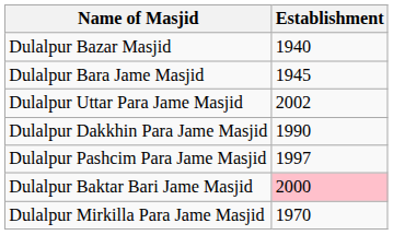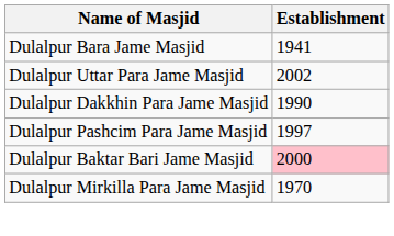- row: Dulalpur Bazar Masjid | 1940
Dulalpur Bara Jame Masjid | Establishment: 1945 -> 1941
